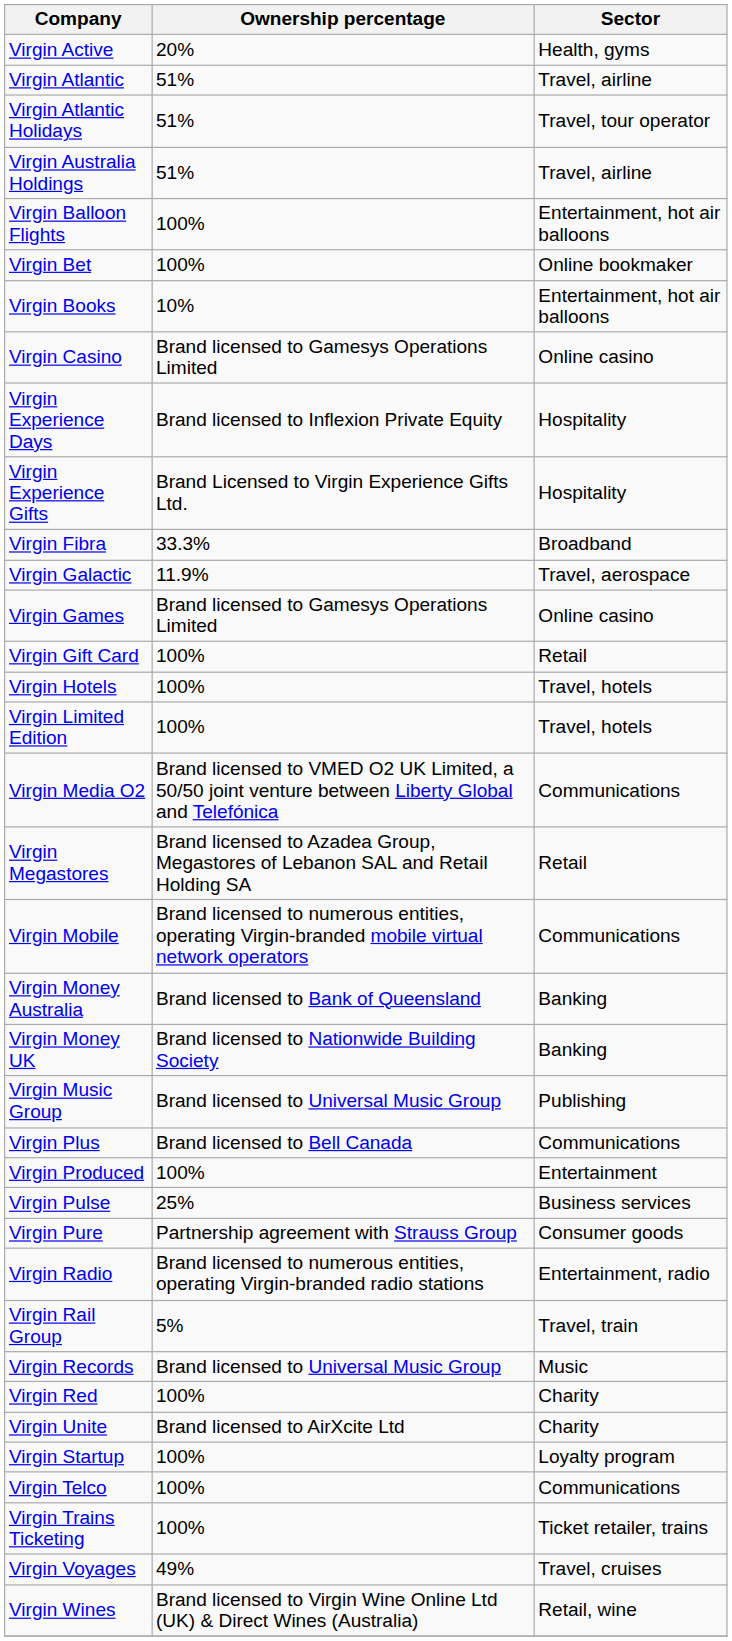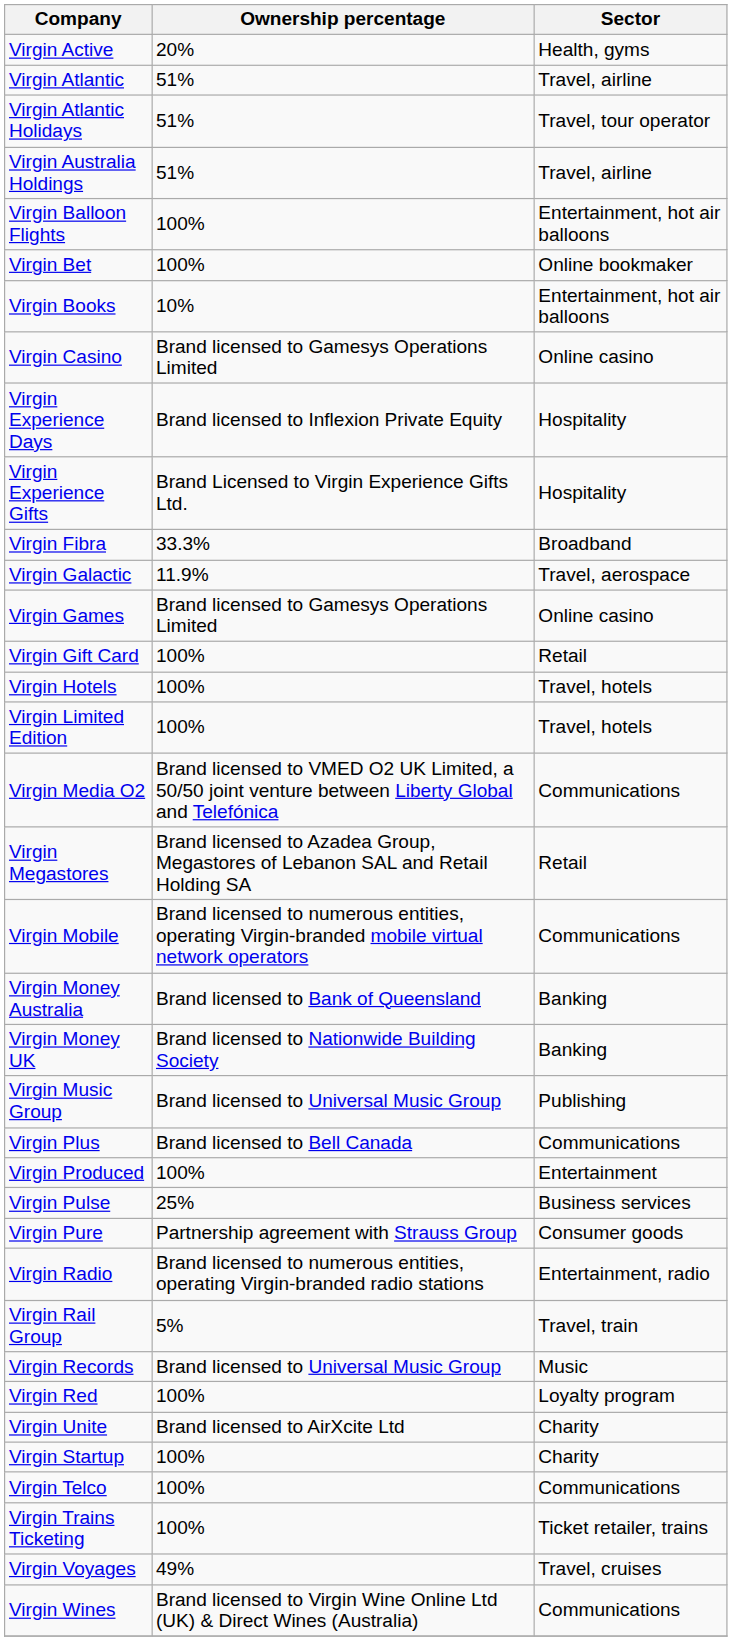Virgin Red | Sector: Charity -> Loyalty program
Virgin Startup | Sector: Loyalty program -> Charity
Virgin Wines | Sector: Retail, wine -> Communications
